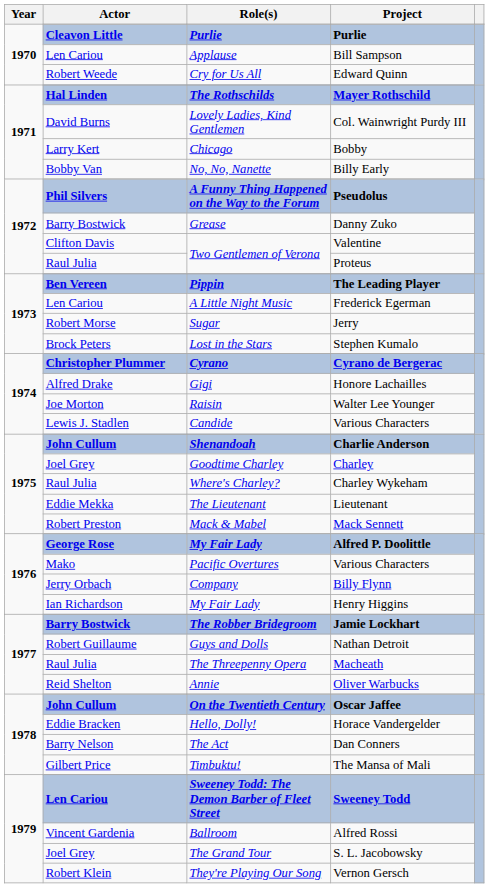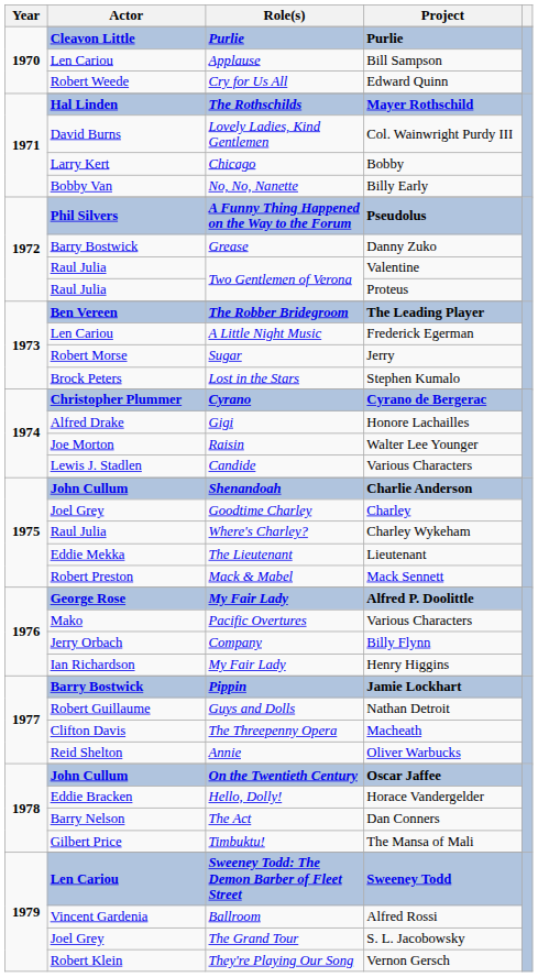Valentine | Actor: Clifton Davis -> Raul Julia
The Leading Player | Role(s): Pippin -> The Robber Bridegroom
Jamie Lockhart | Role(s): The Robber Bridegroom -> Pippin
Macheath | Actor: Raul Julia -> Clifton Davis
